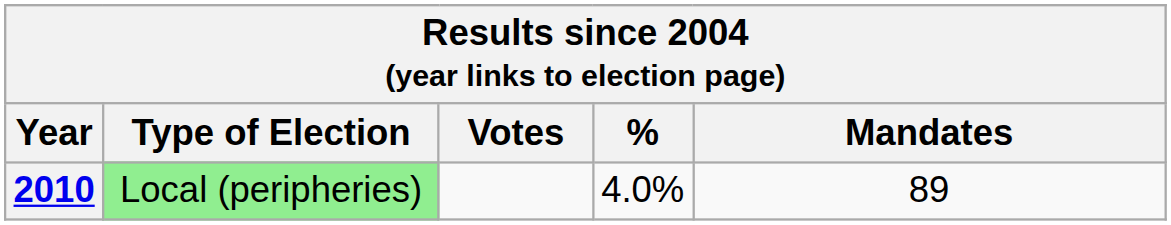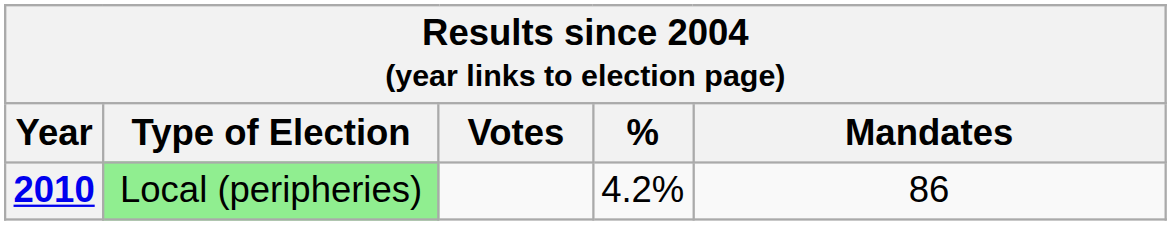2010 | %: 4.0% -> 4.2%
2010 | Mandates: 89 -> 86
